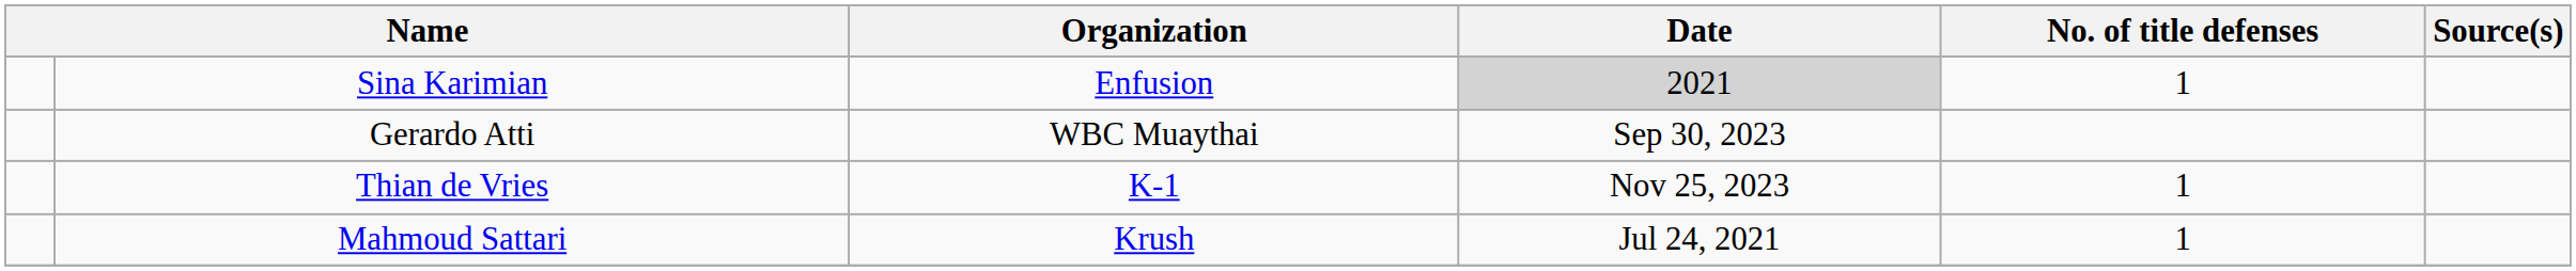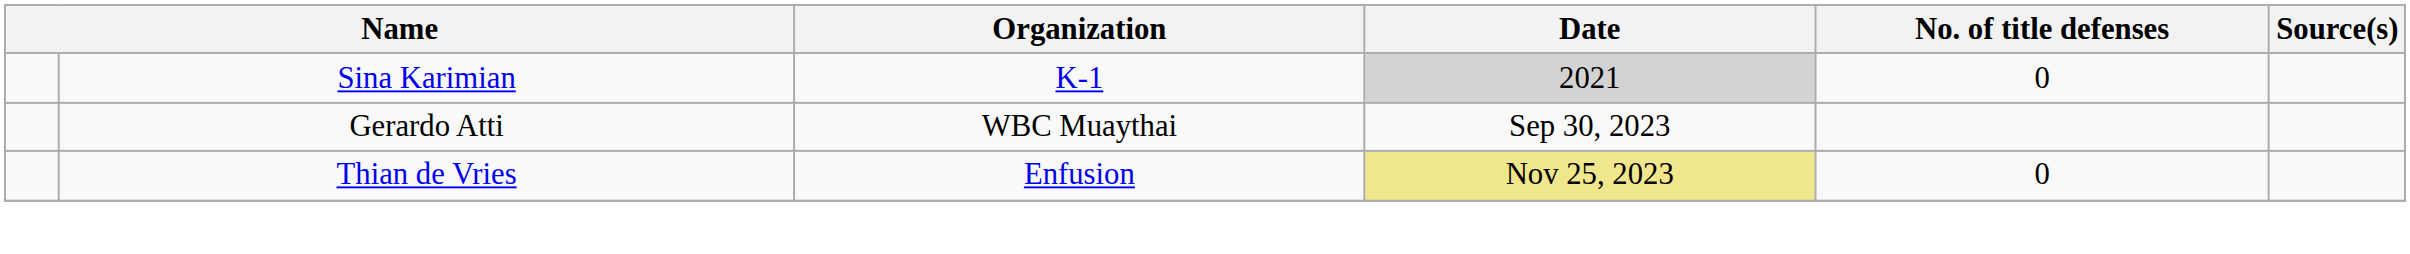Sina Karimian | Organization: Enfusion -> K-1
Sina Karimian | No. of title defenses: 1 -> 0
Thian de Vries | Organization: K-1 -> Enfusion
Thian de Vries | Date: no background -> khaki background
Thian de Vries | No. of title defenses: 1 -> 0
- row: Mahmoud Sattari | Krush | Jul 24, 2021 | 1
